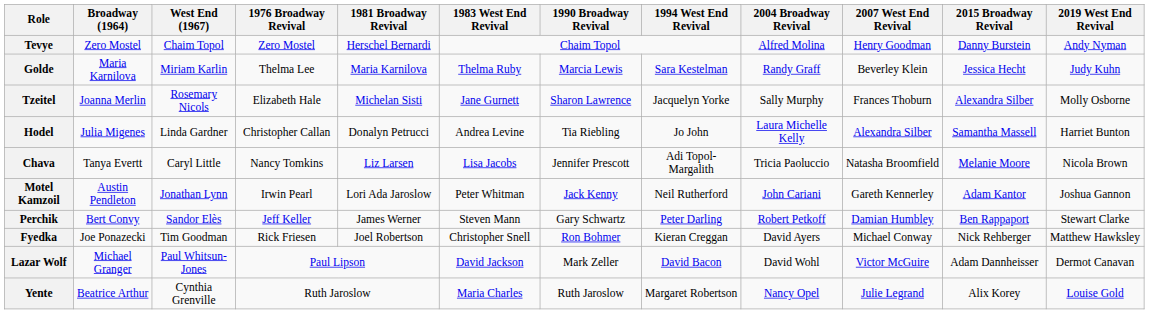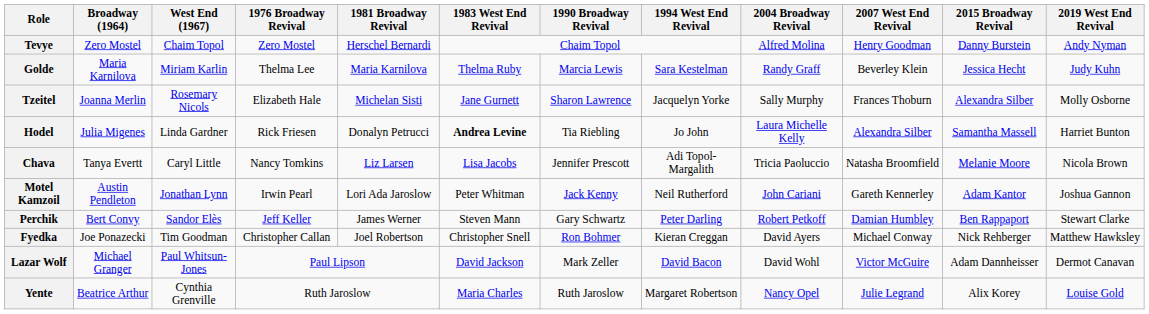Hodel | 1976 Broadway Revival: Christopher Callan -> Rick Friesen
Hodel | 1983 West End Revival: normal -> bold
Fyedka | 1976 Broadway Revival: Rick Friesen -> Christopher Callan
